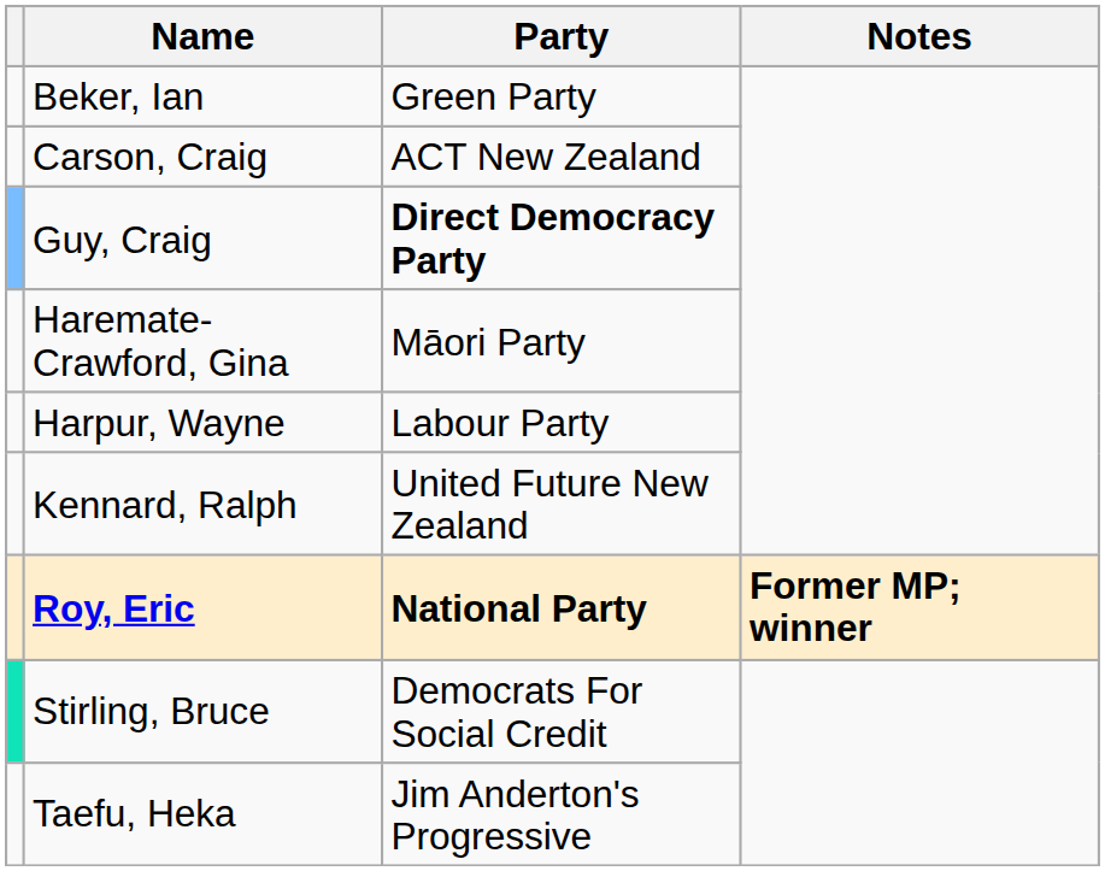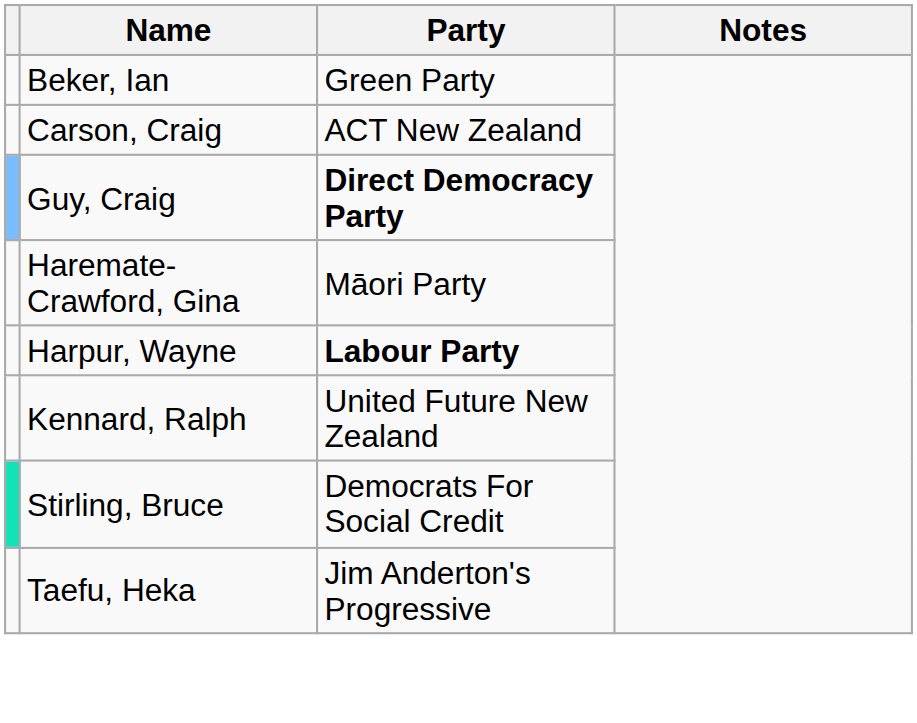Harpur, Wayne | Party: normal -> bold
- row: Roy, Eric | National Party | Former MP; winner
